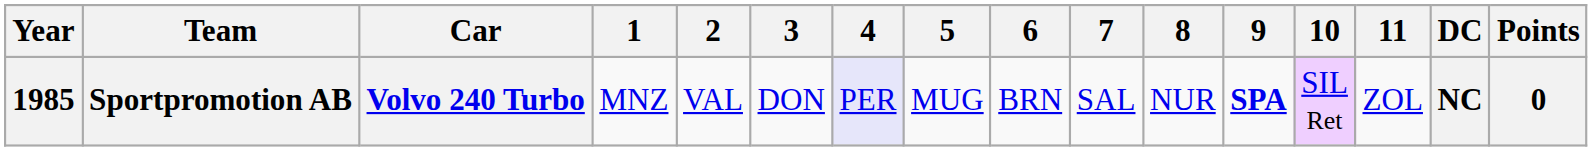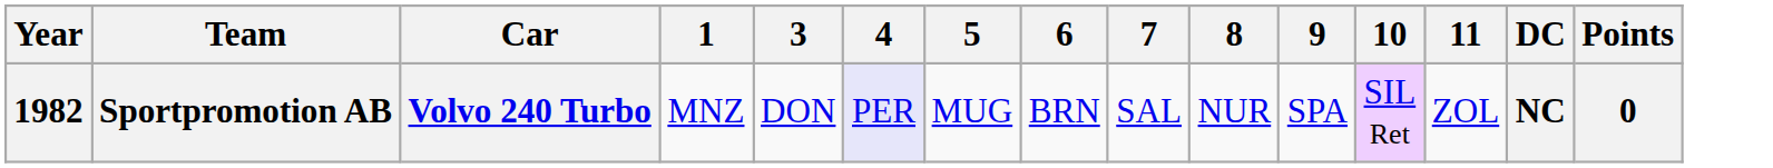- column: 2 | VAL
Sportpromotion AB | Year: 1985 -> 1982
Sportpromotion AB | 9: bold -> normal
